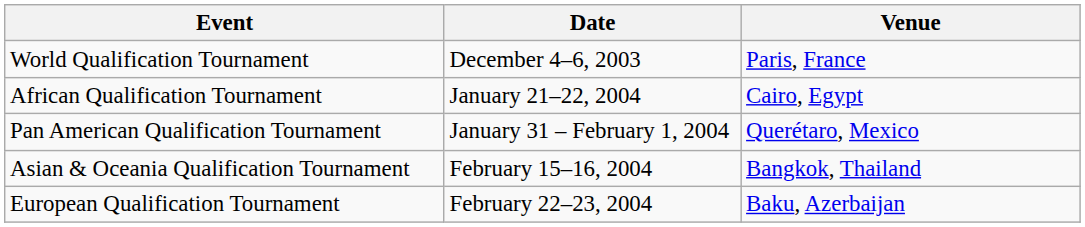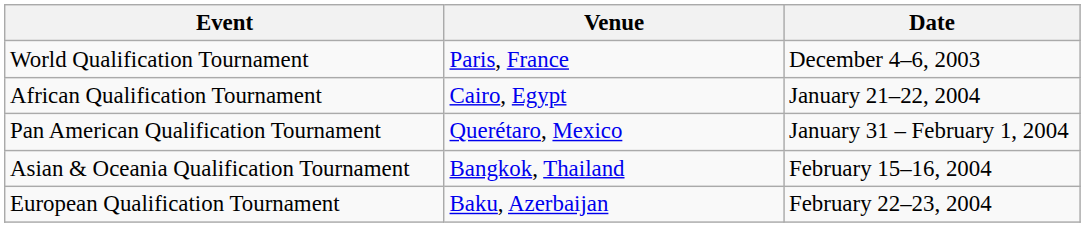columns swapped: Date <-> Venue
